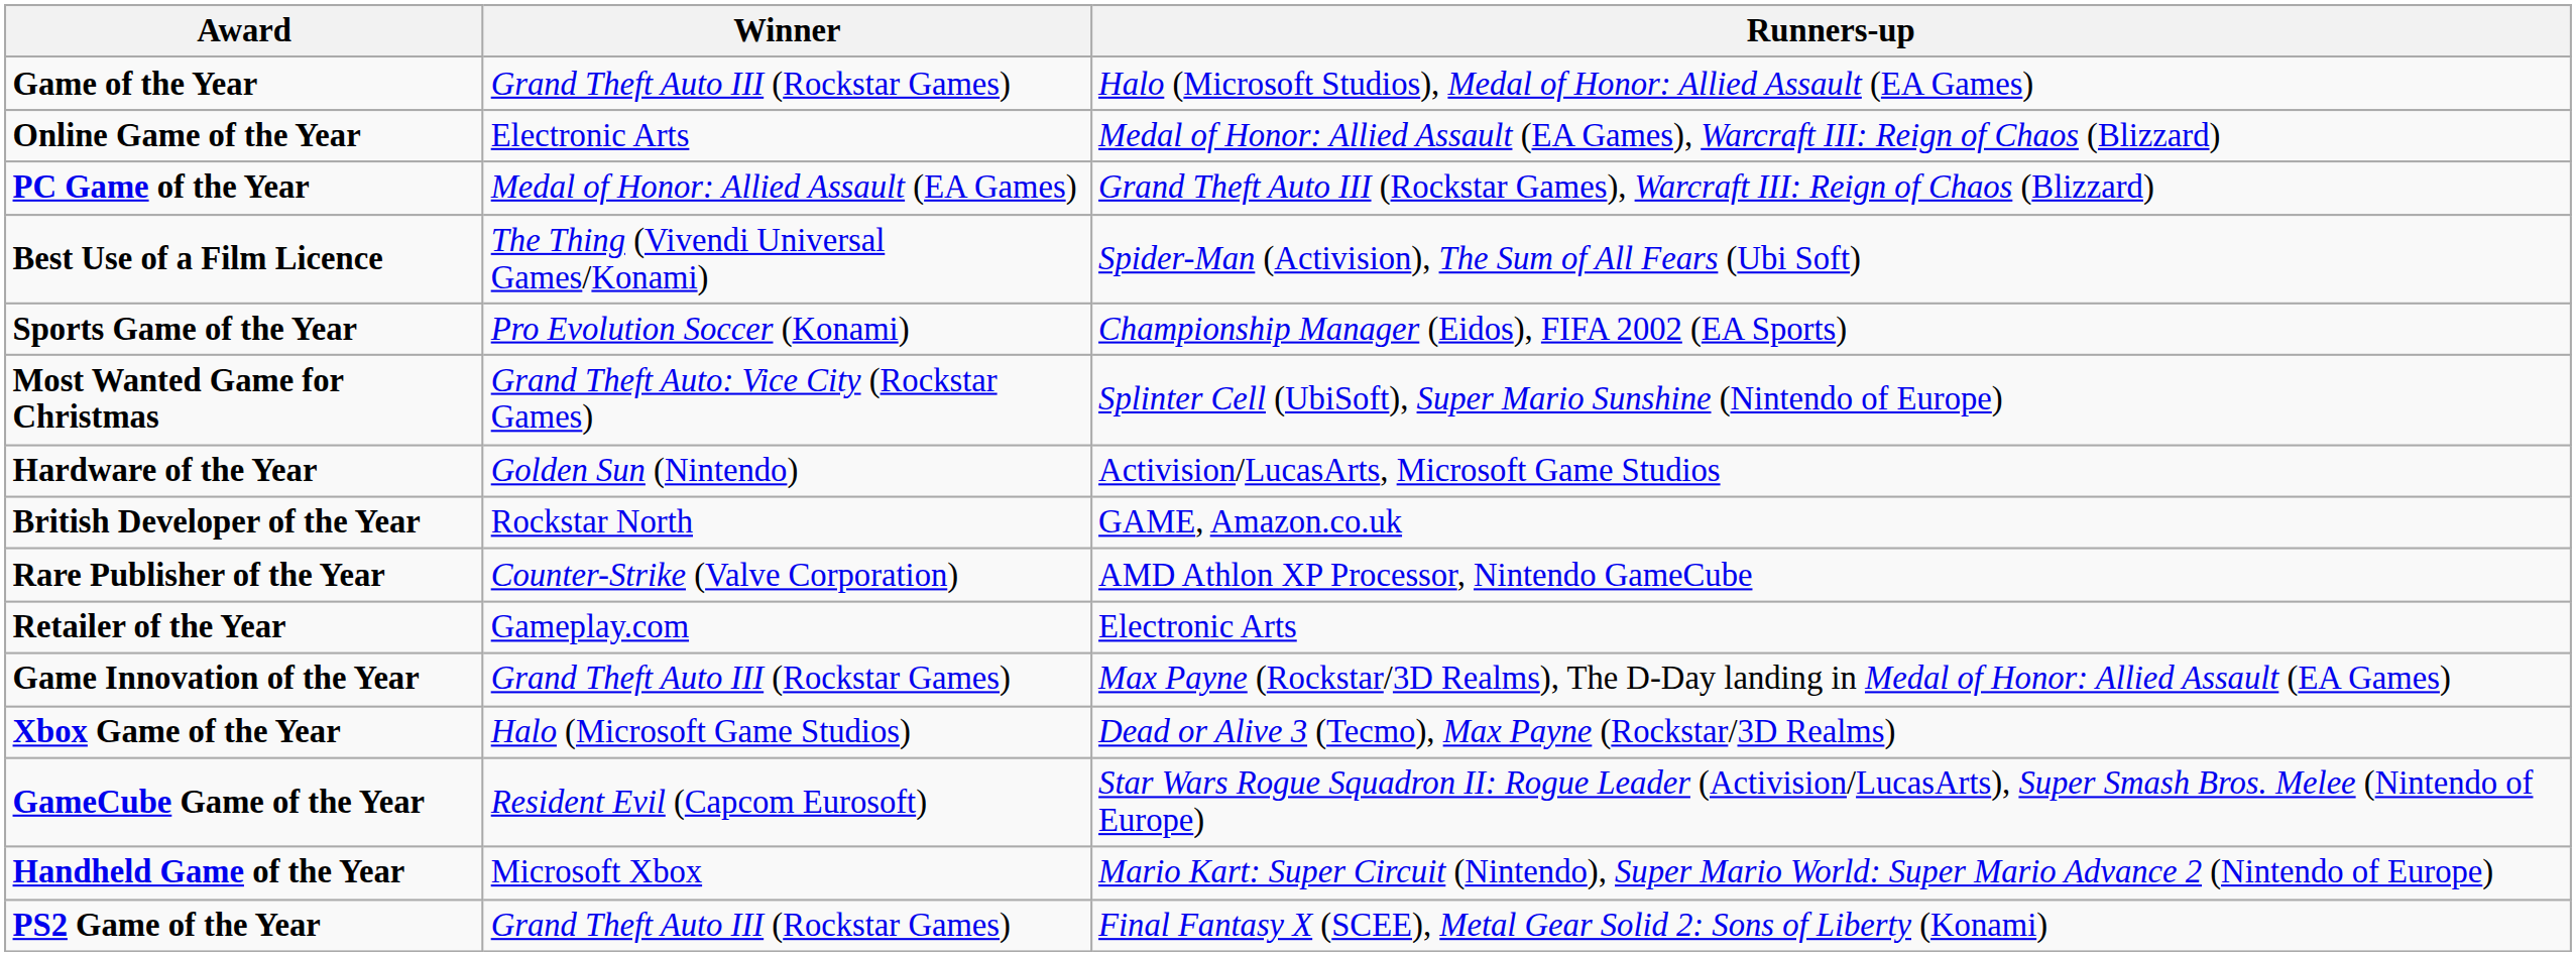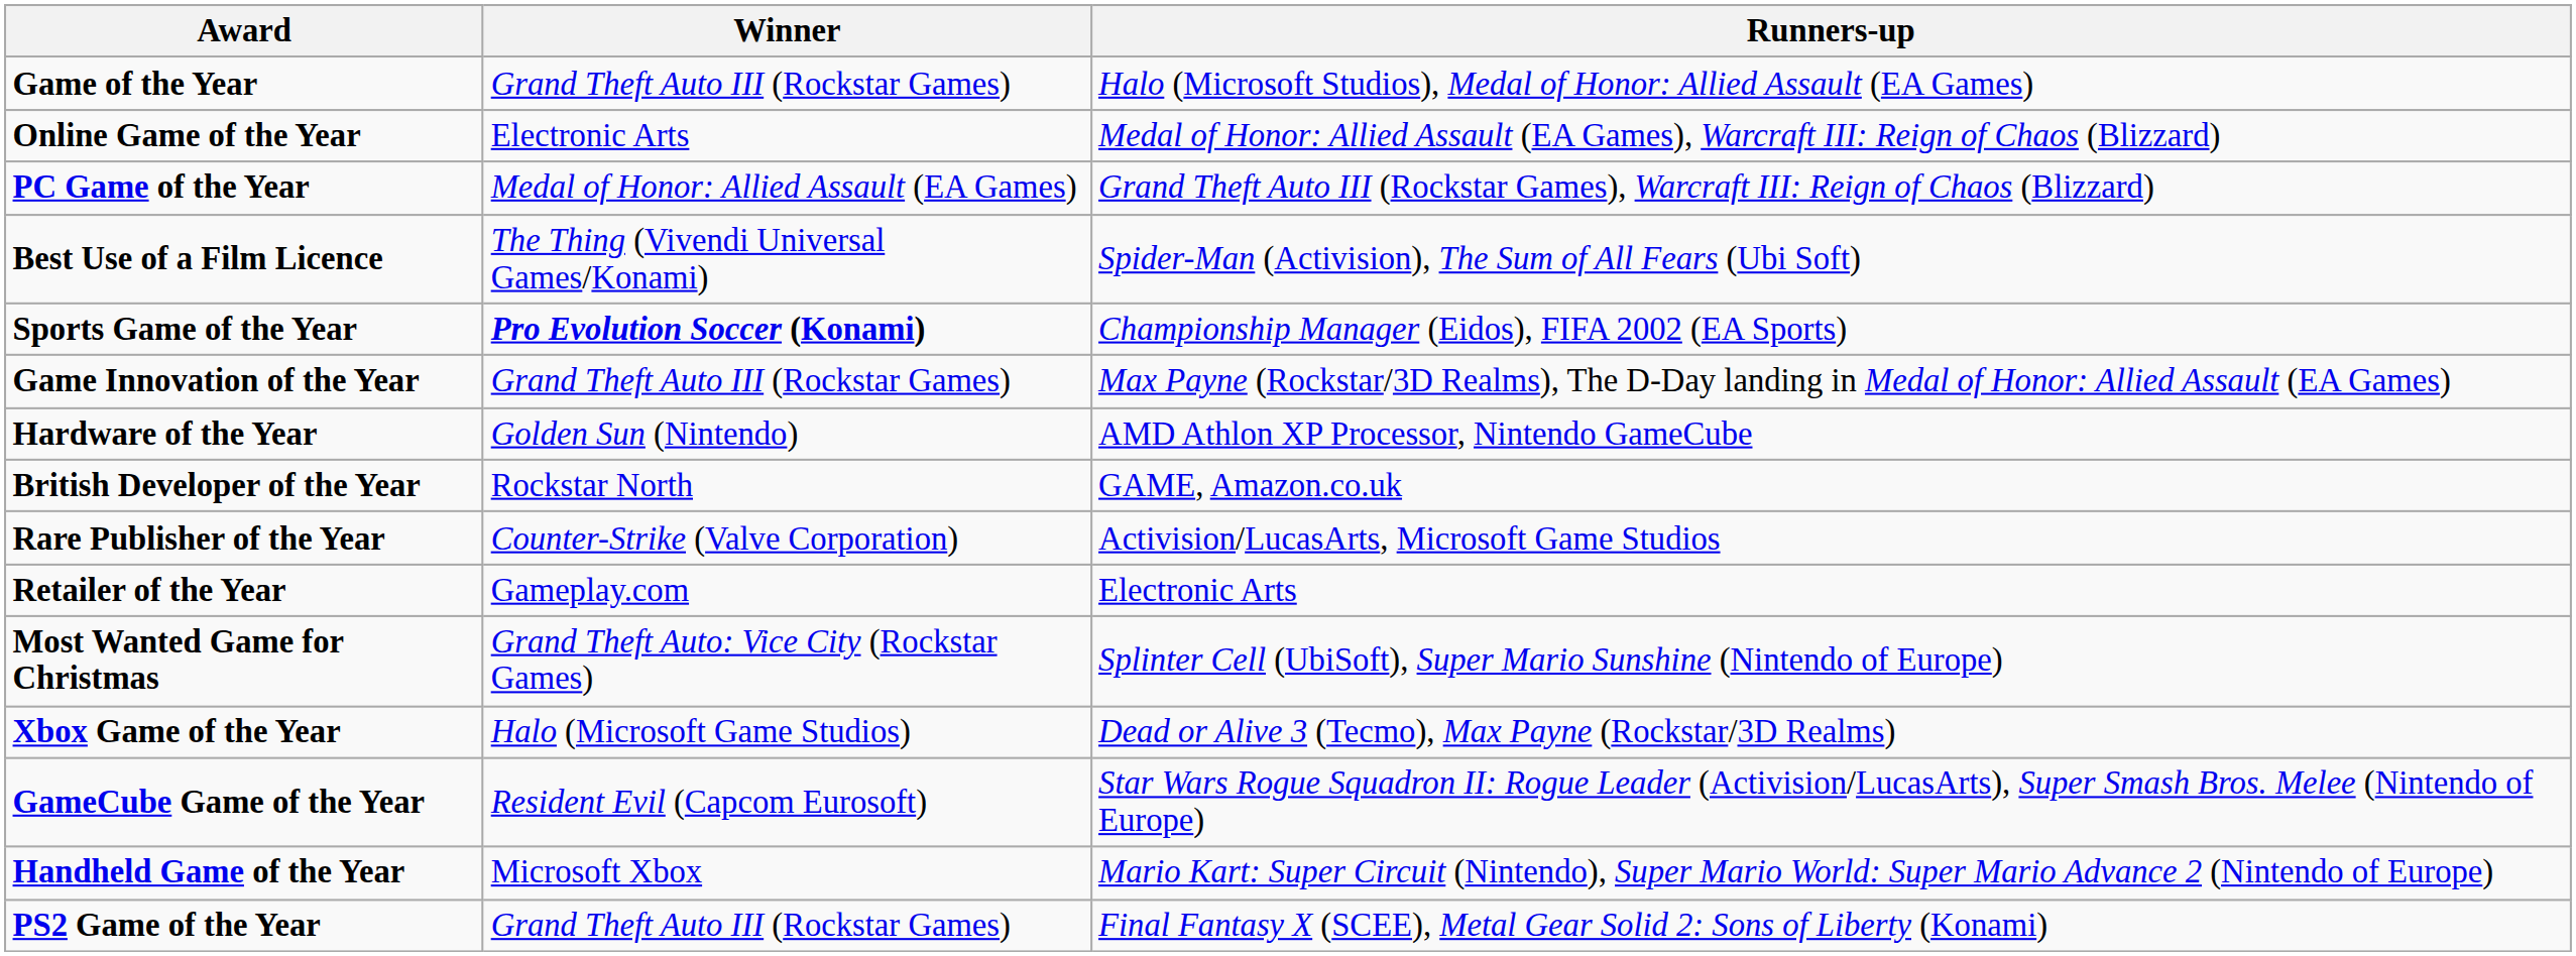Sports Game of the Year | Winner: normal -> bold
rows swapped: Game Innovation of the Year <-> Most Wanted Game for Christmas
Hardware of the Year | Runners-up: Activision/LucasArts, Microsoft Game Studios -> AMD Athlon XP Processor, Nintendo GameCube
Rare Publisher of the Year | Runners-up: AMD Athlon XP Processor, Nintendo GameCube -> Activision/LucasArts, Microsoft Game Studios
